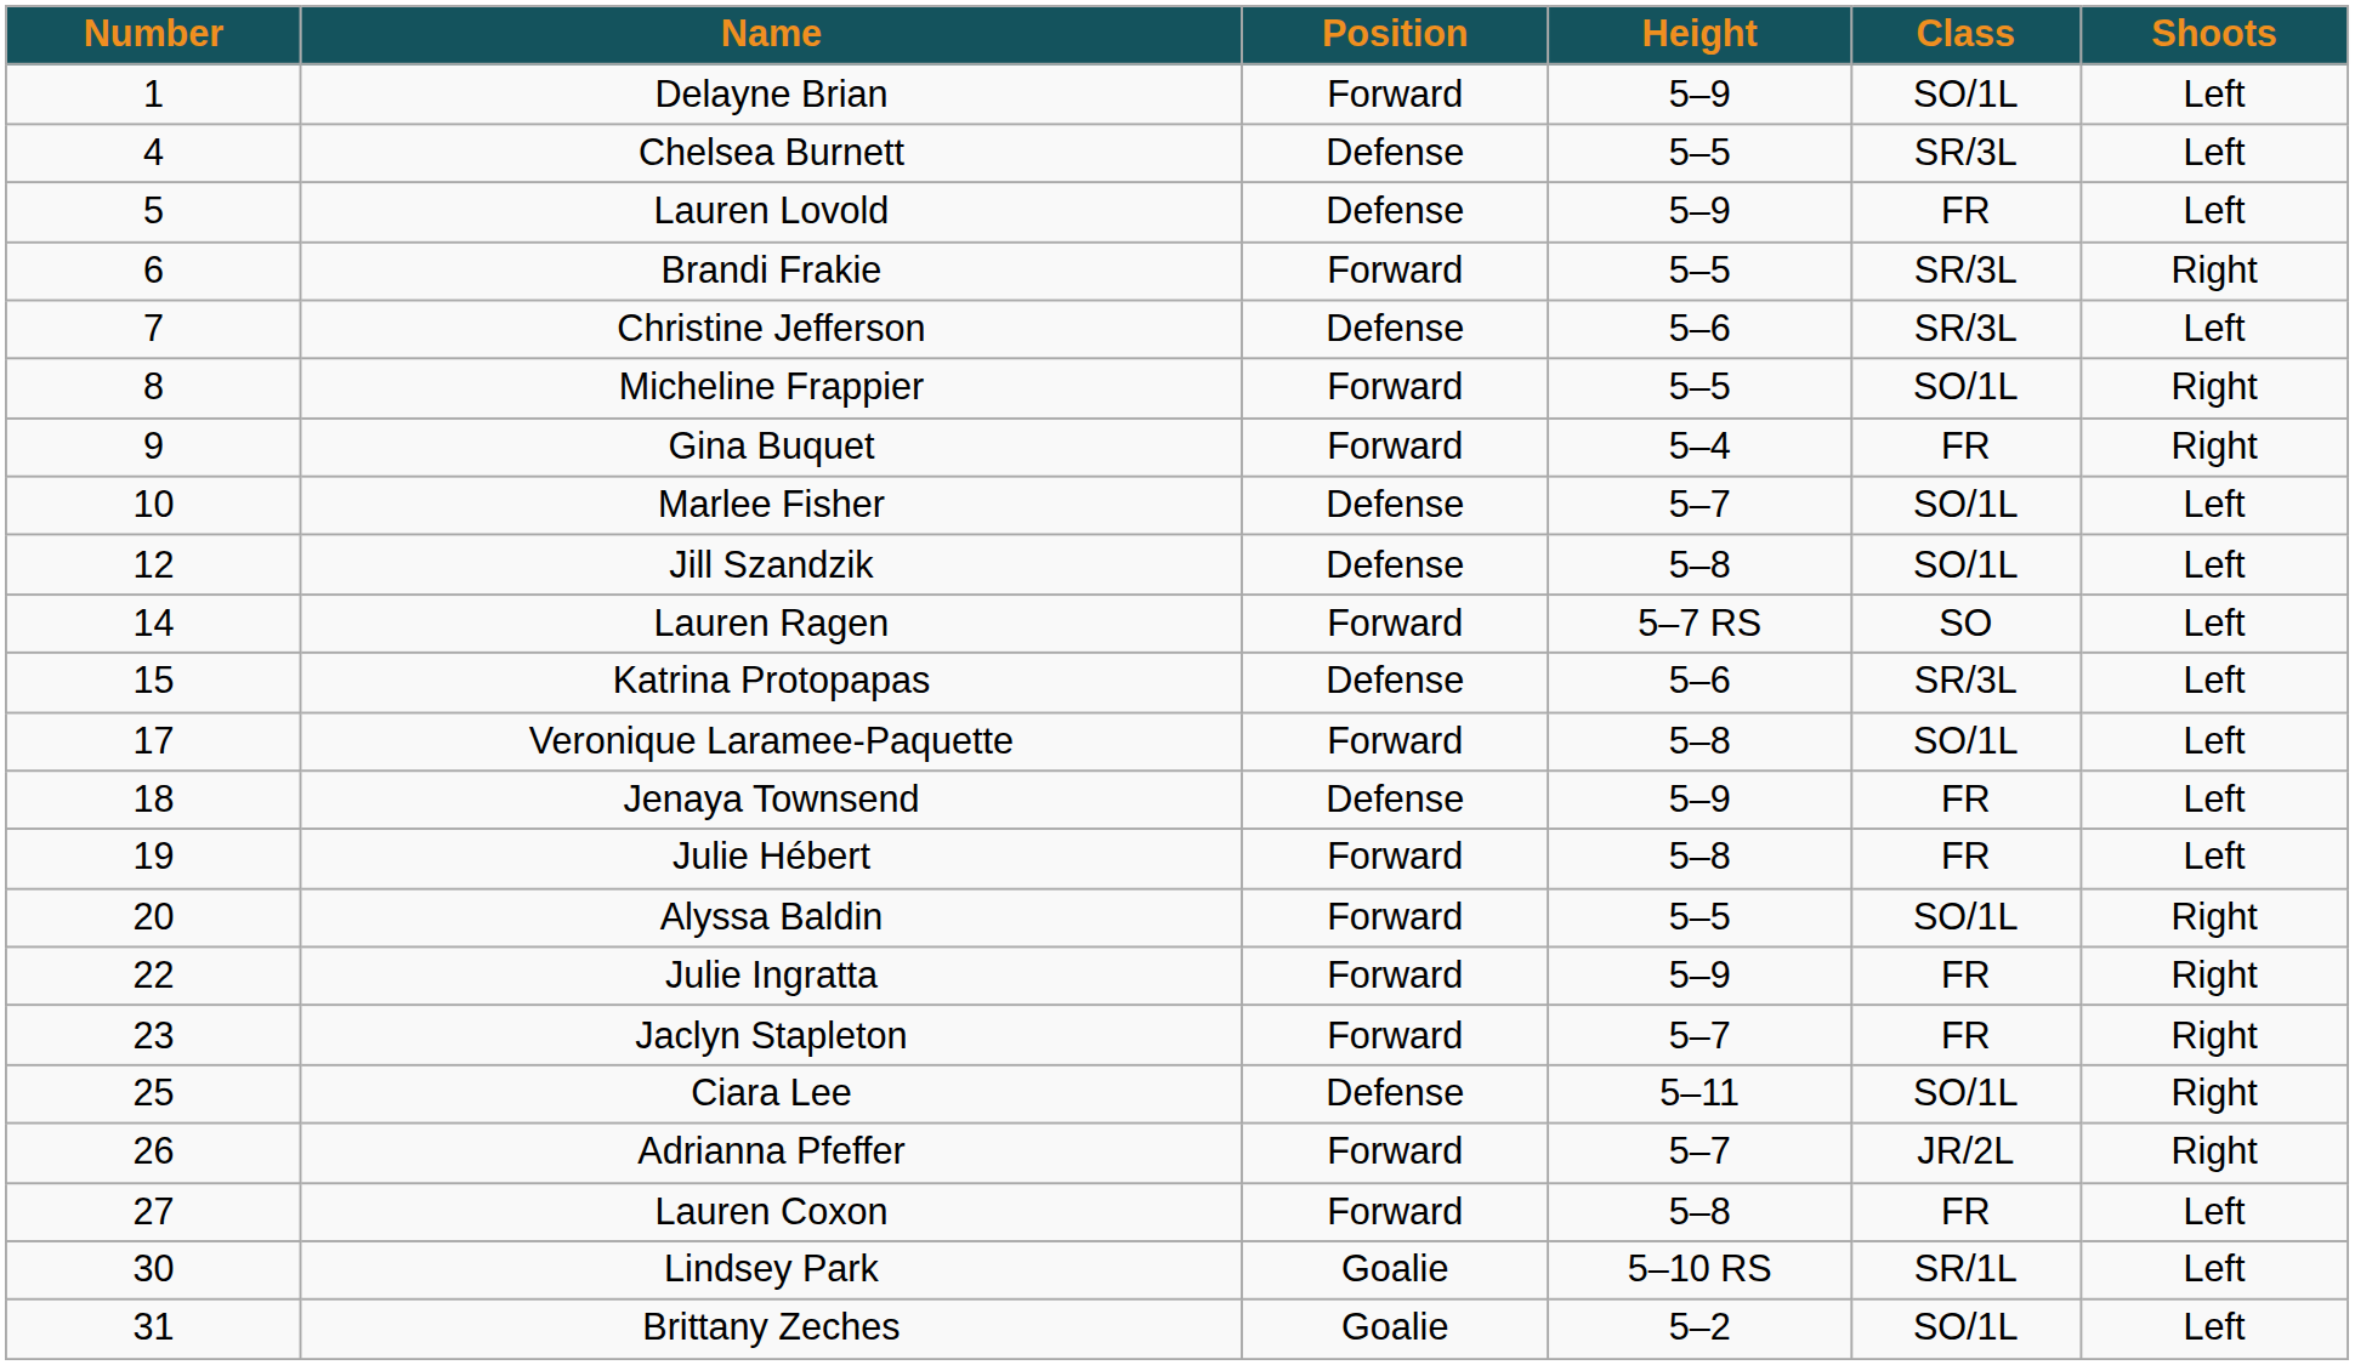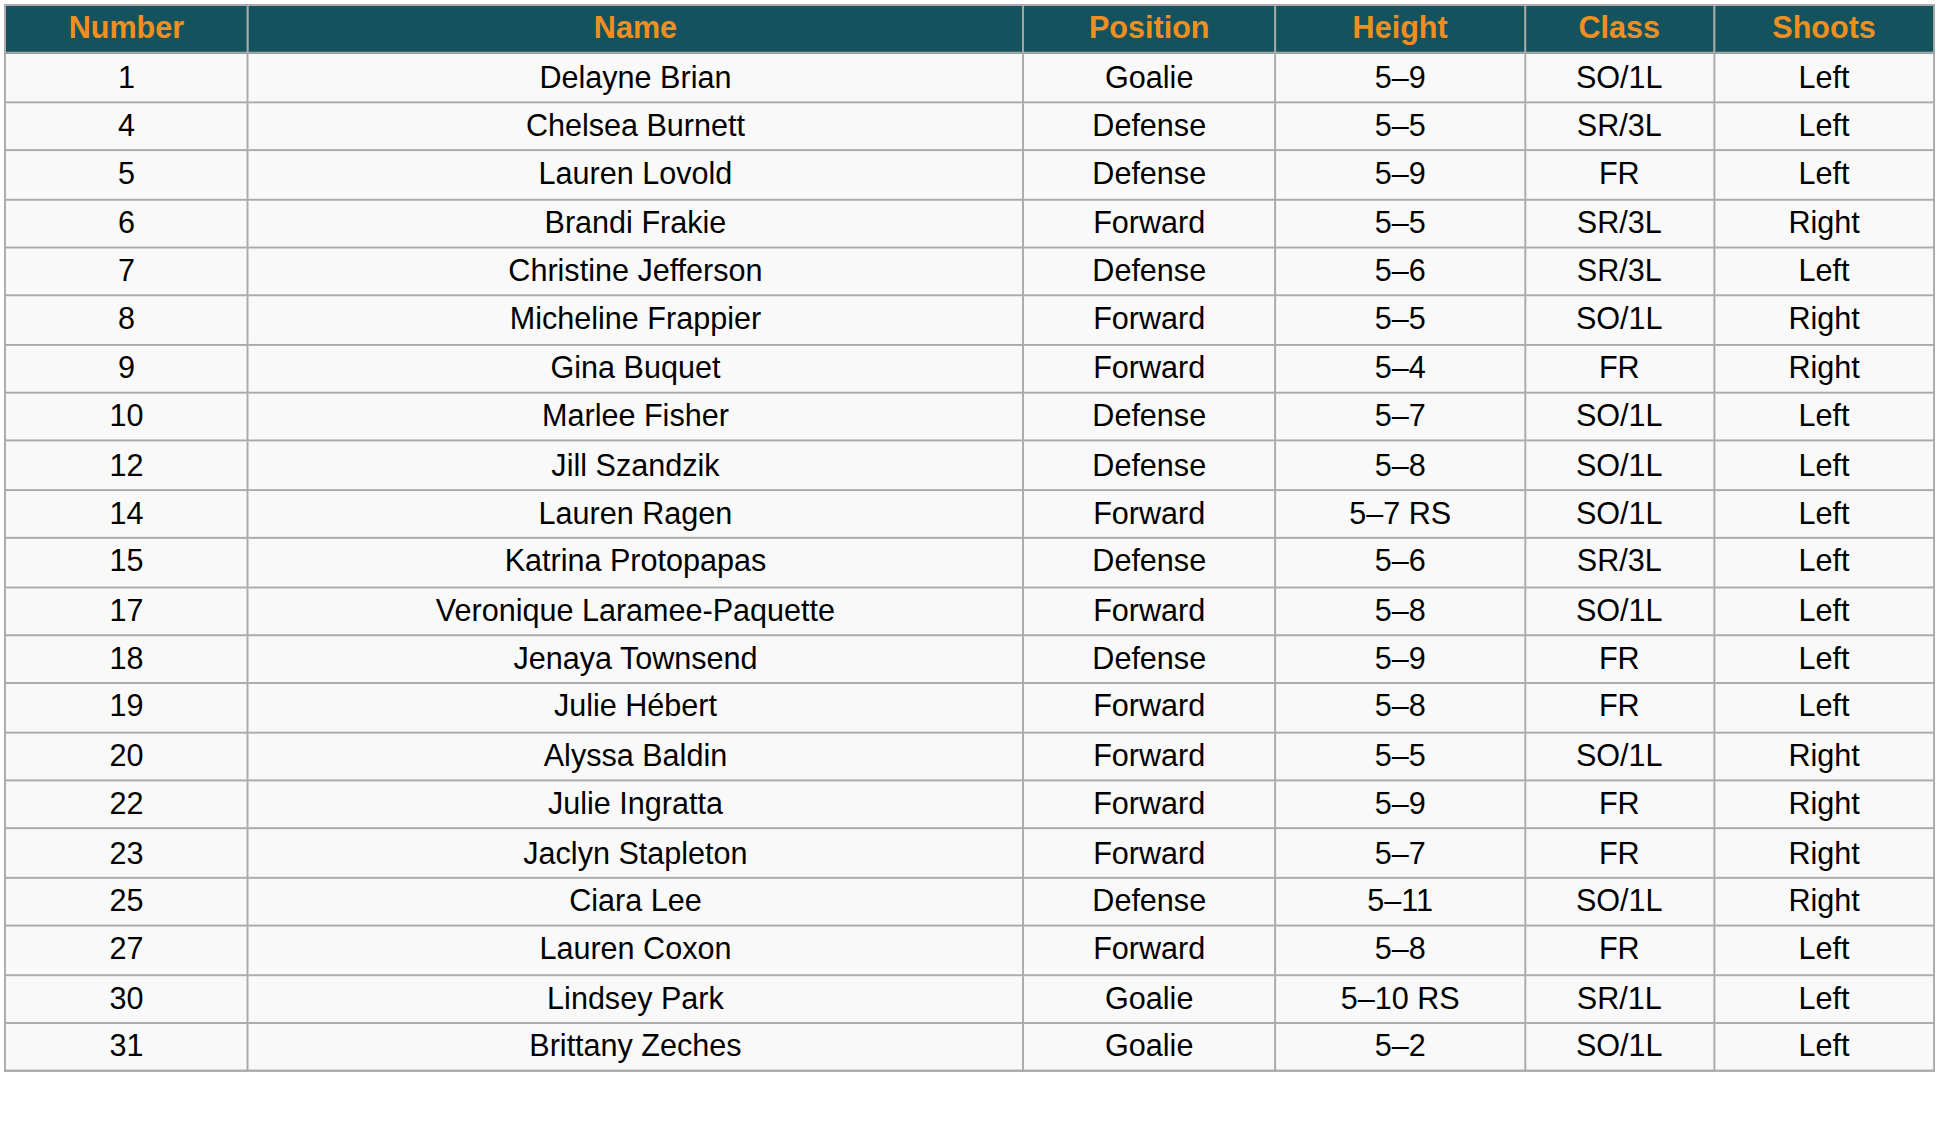Delayne Brian | Position: Forward -> Goalie
Lauren Ragen | Class: SO -> SO/1L
- row: 26 | Adrianna Pfeffer | Forward | 5–7 | JR/2L | Right
